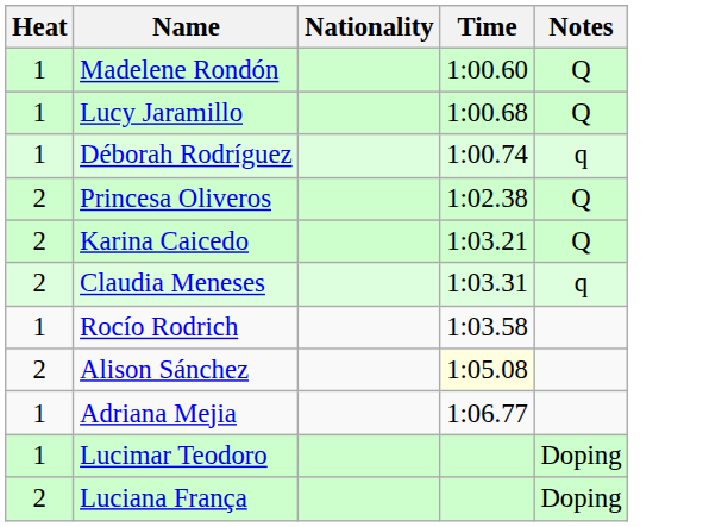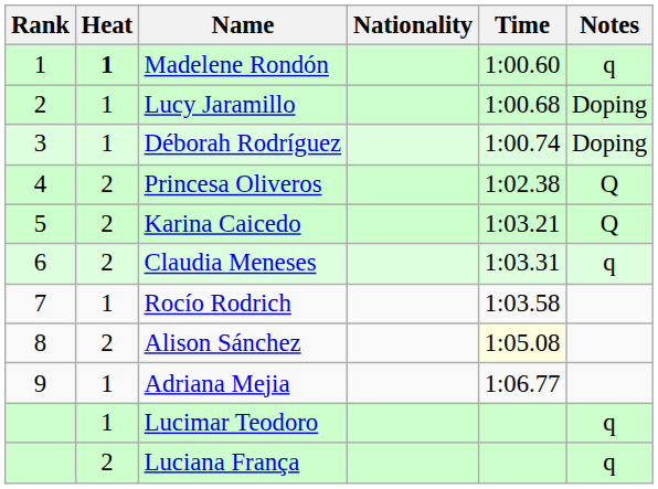+ column: Rank | 1 | 2 | 3 | 4 | 5 | 6 | 7 | 8 | 9
Madelene Rondón | Heat: normal -> bold
Madelene Rondón | Notes: Q -> q
Lucy Jaramillo | Notes: Q -> Doping
Déborah Rodríguez | Notes: q -> Doping
Lucimar Teodoro | Notes: Doping -> q
Luciana França | Notes: Doping -> q
